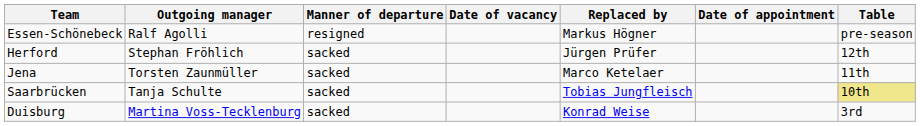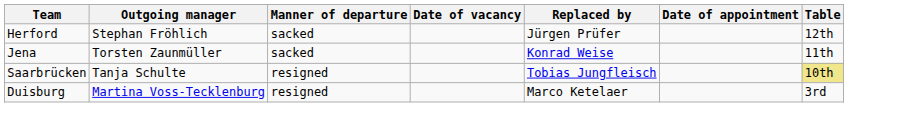- row: Essen-Schönebeck | Ralf Agolli | resigned | Markus Högner | pre-season
Jena | Replaced by: Marco Ketelaer -> Konrad Weise
Saarbrücken | Manner of departure: sacked -> resigned
Duisburg | Manner of departure: sacked -> resigned
Duisburg | Replaced by: Konrad Weise -> Marco Ketelaer
